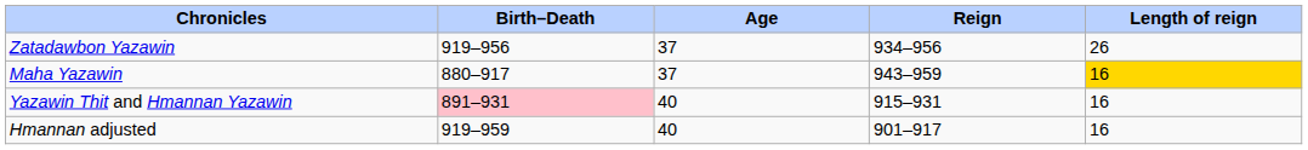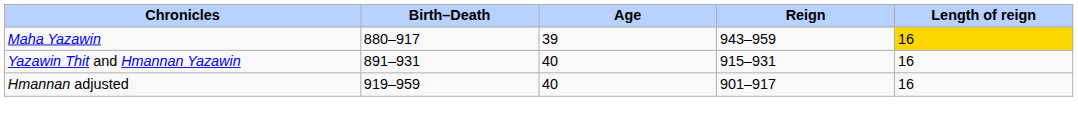- row: Zatadawbon Yazawin | 919–956 | 37 | 934–956 | 26
Maha Yazawin | Age: 37 -> 39
Yazawin Thit and Hmannan Yazawin | Birth–Death: pink background -> no background
